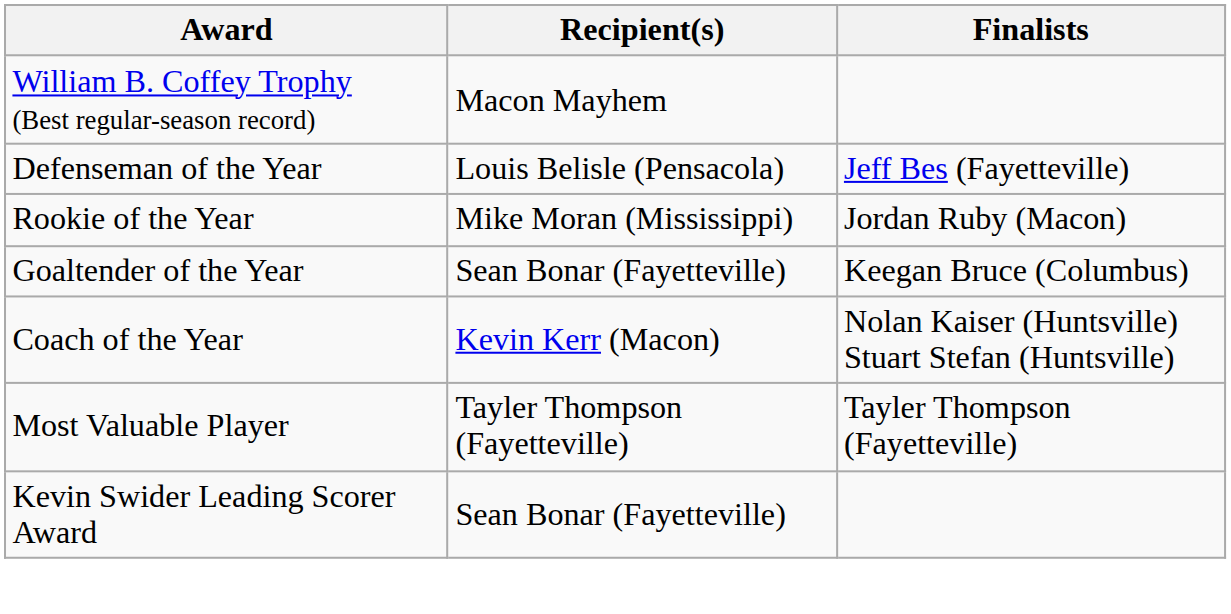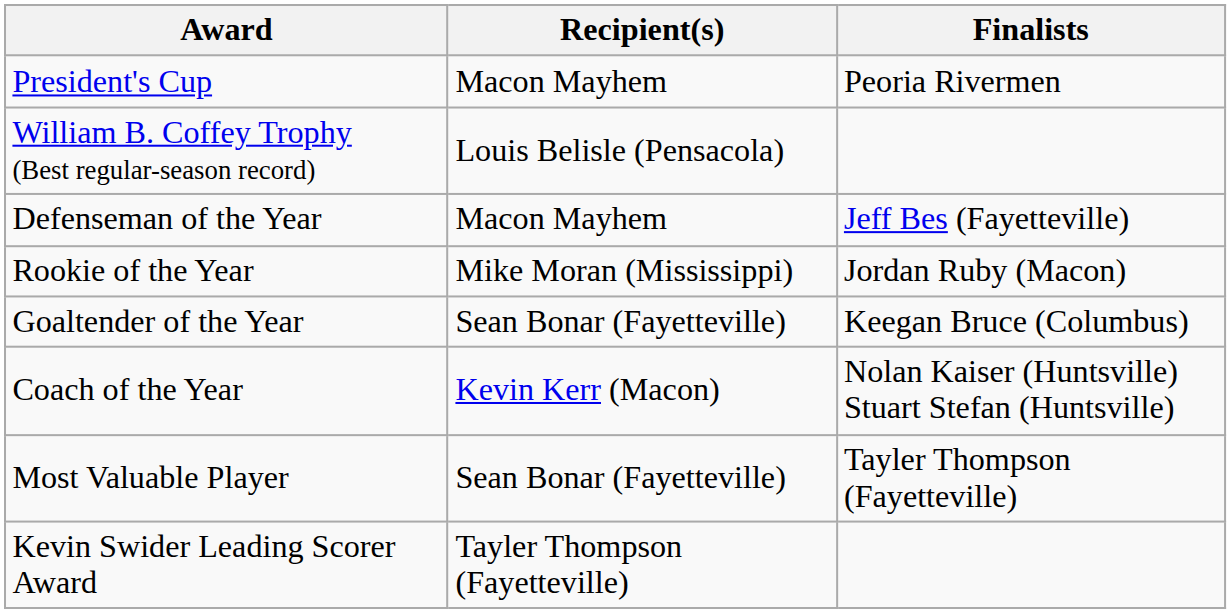+ row: President's Cup | Macon Mayhem | Peoria Rivermen
William B. Coffey Trophy (Best regular-season record) | Recipient(s): Macon Mayhem -> Louis Belisle (Pensacola)
Defenseman of the Year | Recipient(s): Louis Belisle (Pensacola) -> Macon Mayhem
Most Valuable Player | Recipient(s): Tayler Thompson (Fayetteville) -> Sean Bonar (Fayetteville)
Kevin Swider Leading Scorer Award | Recipient(s): Sean Bonar (Fayetteville) -> Tayler Thompson (Fayetteville)
